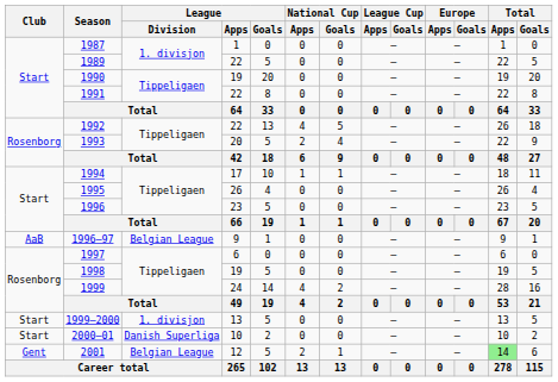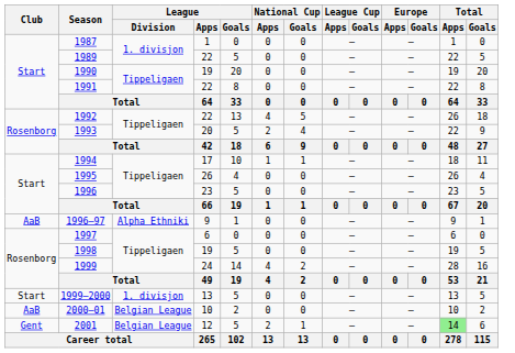1996–97 | League / Division: Belgian League -> Alpha Ethniki
2000–01 | Club: Start -> AaB
2000–01 | League / Division: Danish Superliga -> Belgian League
